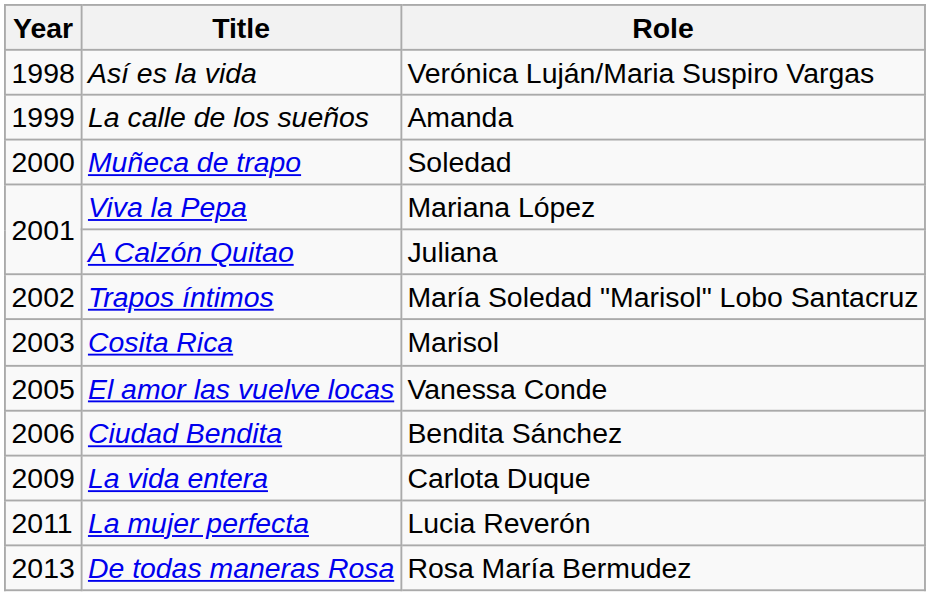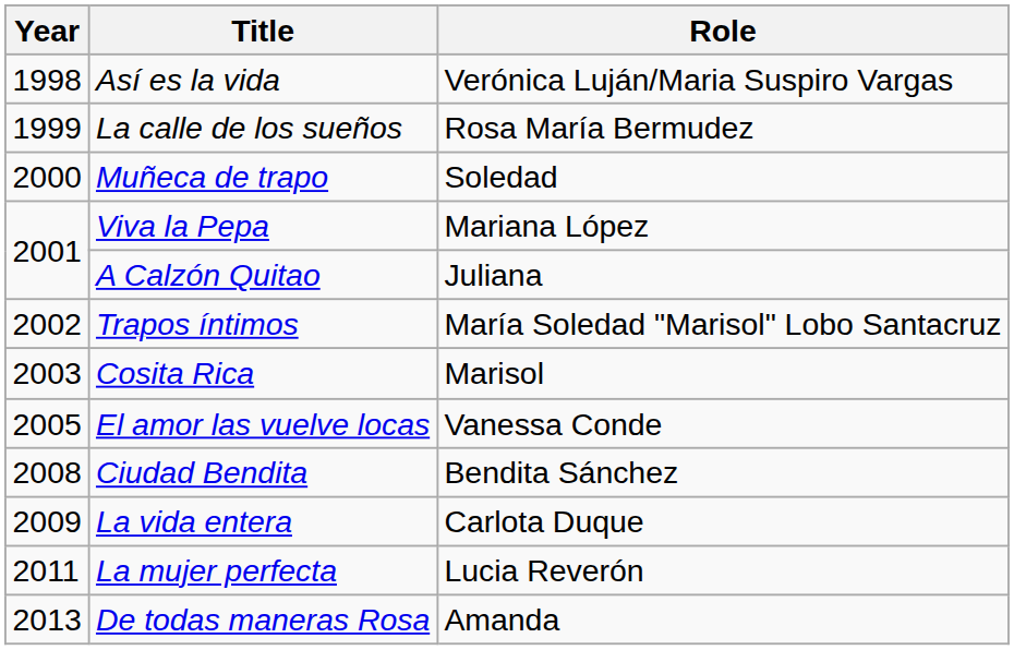La calle de los sueños | Role: Amanda -> Rosa María Bermudez
Ciudad Bendita | Year: 2006 -> 2008
De todas maneras Rosa | Role: Rosa María Bermudez -> Amanda
